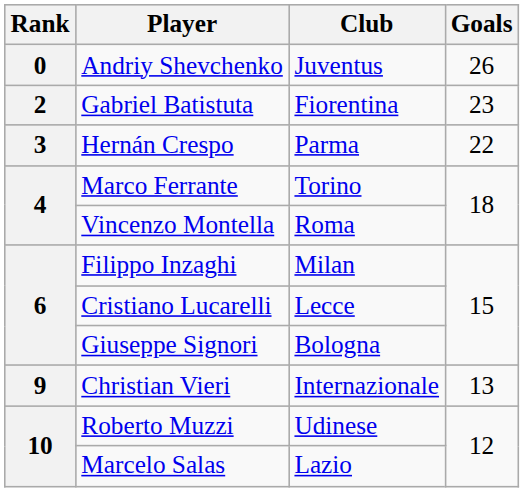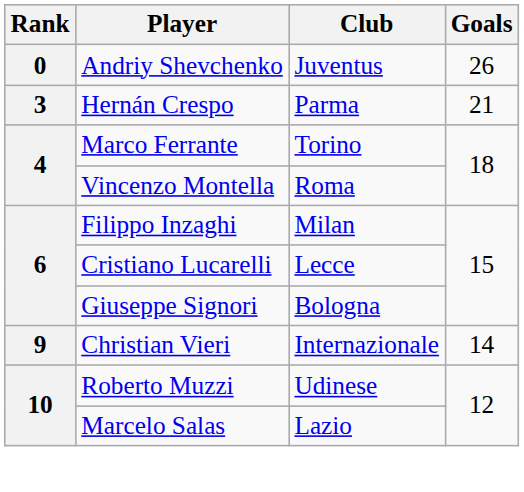- row: 2 | Gabriel Batistuta | Fiorentina | 23
Hernán Crespo | Goals: 22 -> 21
Christian Vieri | Goals: 13 -> 14
